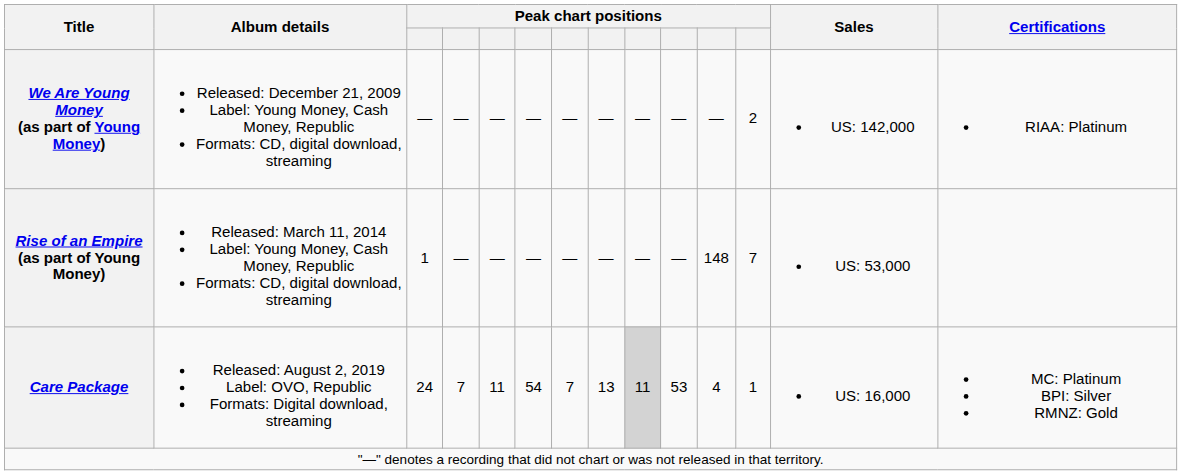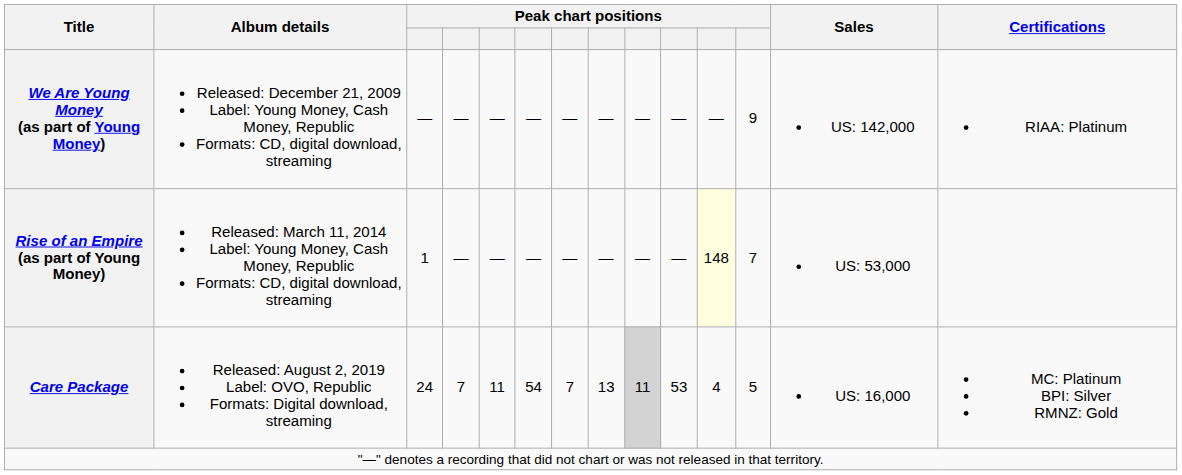We Are Young Money (as part of Young Money) | column 12: 2 -> 9
Rise of an Empire (as part of Young Money) | column 11: no background -> lightyellow background
Care Package | column 12: 1 -> 5
